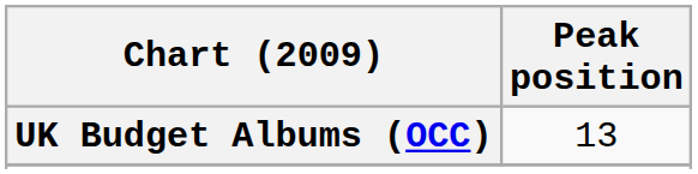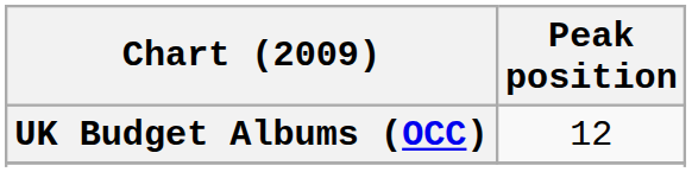UK Budget Albums (OCC) | Peak position: 13 -> 12
